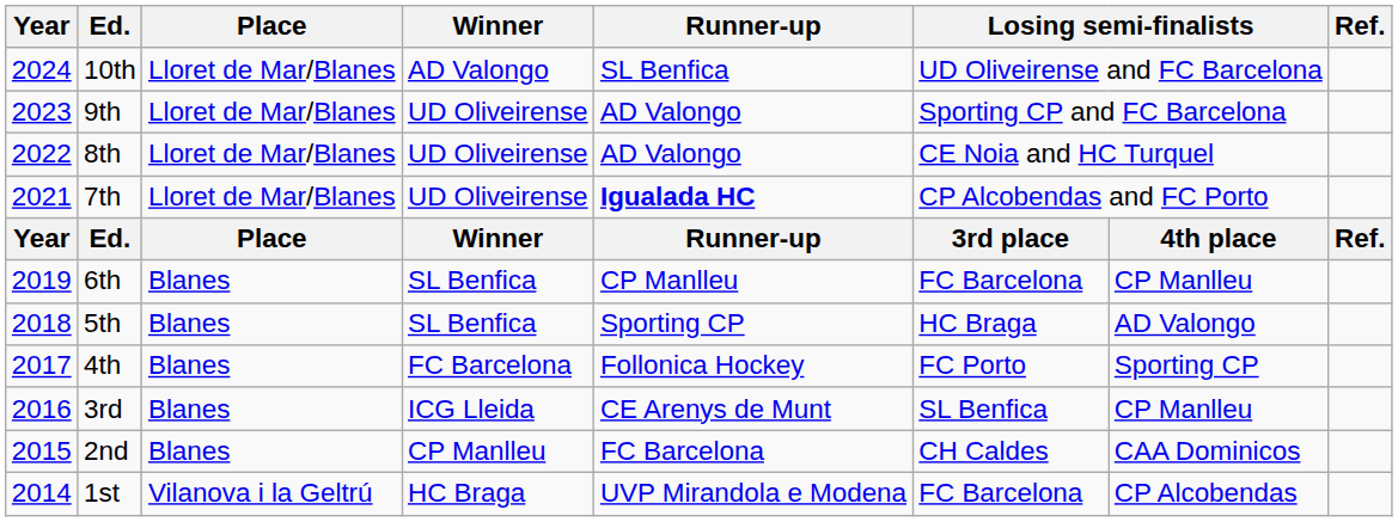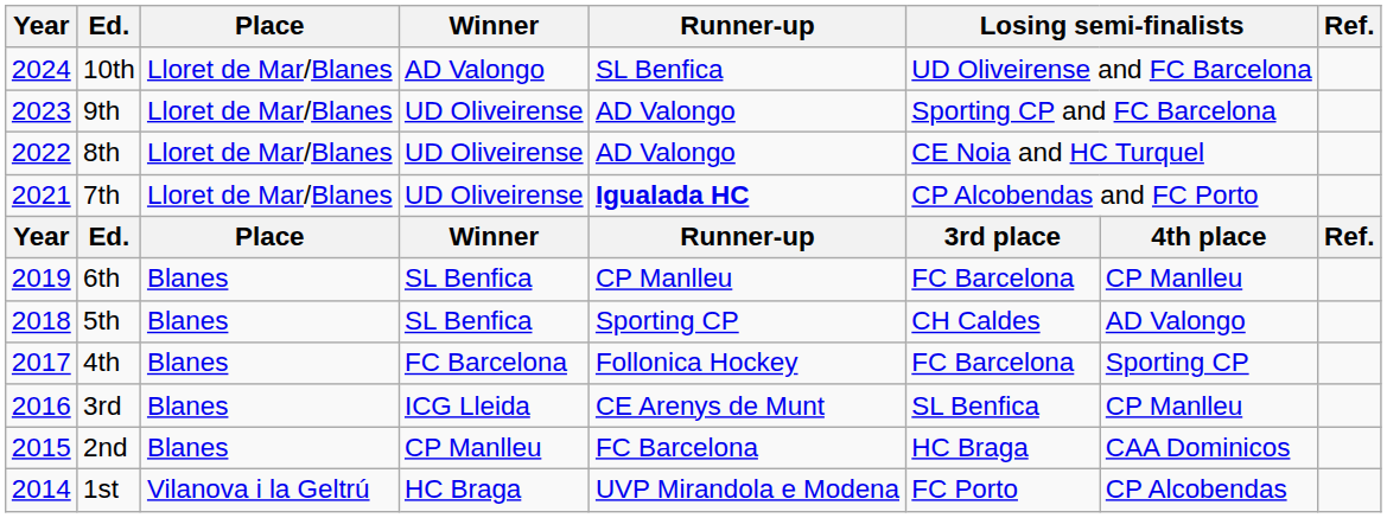5th | column 6: HC Braga -> CH Caldes
4th | column 6: FC Porto -> FC Barcelona
2nd | column 6: CH Caldes -> HC Braga
1st | column 6: FC Barcelona -> FC Porto
